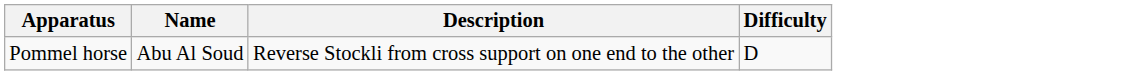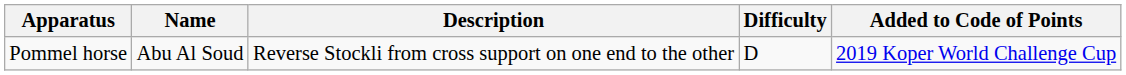+ column: Added to Code of Points | 2019 Koper World Challenge Cup
